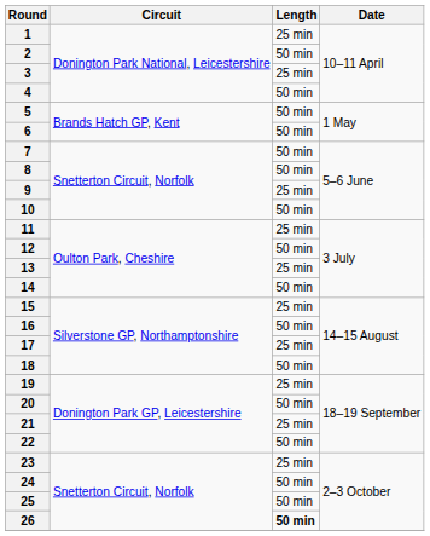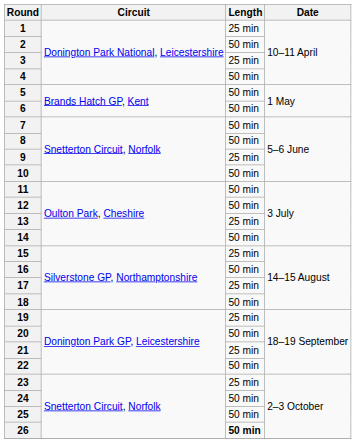11 | Length: 25 min -> 50 min
